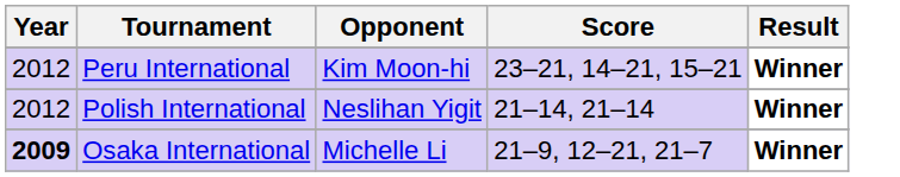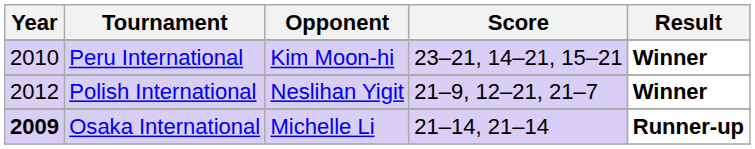Peru International | Year: 2012 -> 2010
Polish International | Score: 21–14, 21–14 -> 21–9, 12–21, 21–7
Osaka International | Score: 21–9, 12–21, 21–7 -> 21–14, 21–14
Osaka International | Result: Winner -> Runner-up
